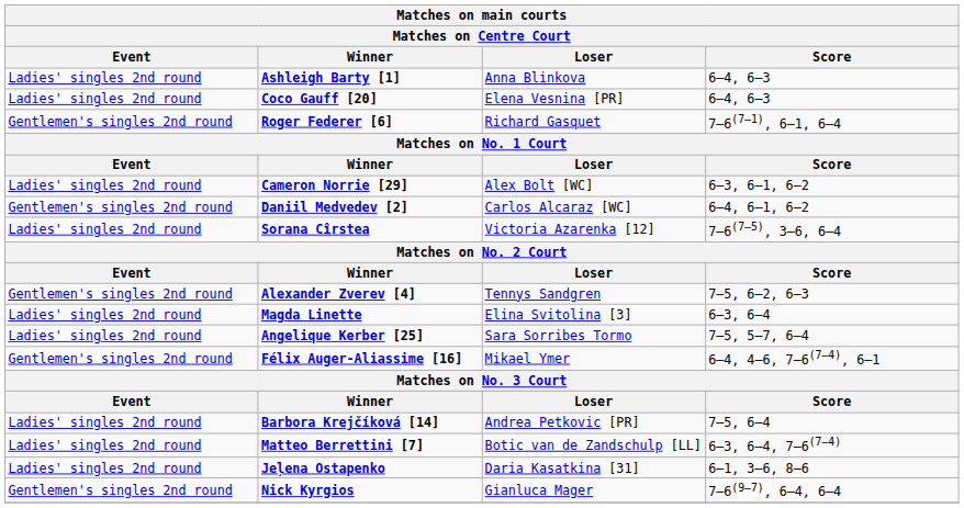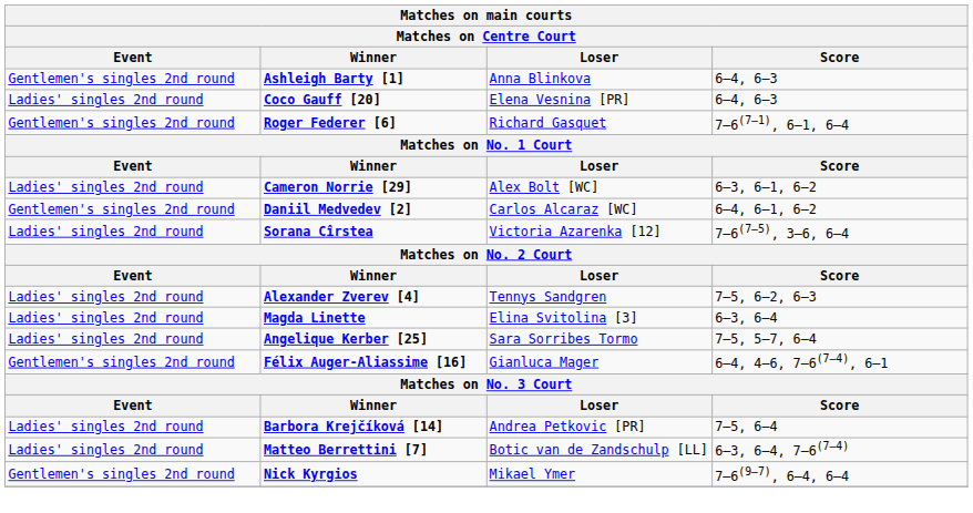Ashleigh Barty [1] | Event: Ladies' singles 2nd round -> Gentlemen's singles 2nd round
Alexander Zverev [4] | Event: Gentlemen's singles 2nd round -> Ladies' singles 2nd round
Félix Auger-Aliassime [16] | Loser: Mikael Ymer -> Gianluca Mager
- row: Ladies' singles 2nd round | Jeļena Ostapenko | Daria Kasatkina [31] | 6–1, 3–6, 8–6
Nick Kyrgios | Loser: Gianluca Mager -> Mikael Ymer
